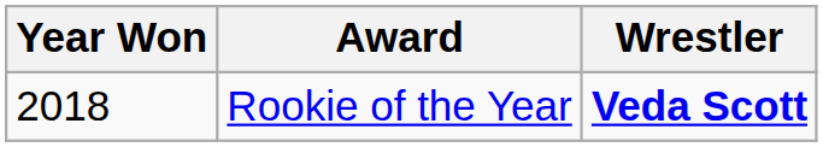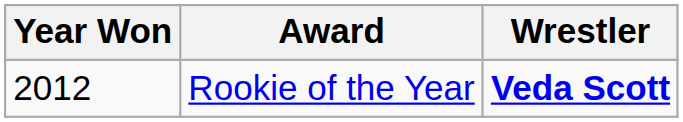Rookie of the Year | Year Won: 2018 -> 2012
